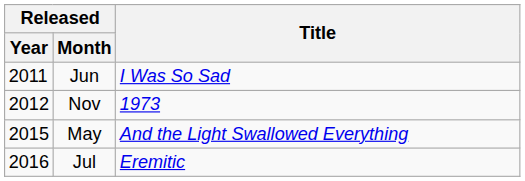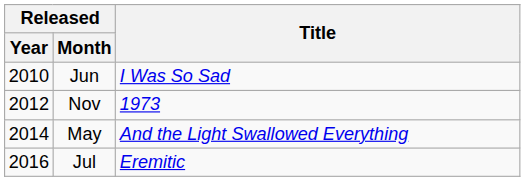Jun | Released / Year: 2011 -> 2010
May | Released / Year: 2015 -> 2014
